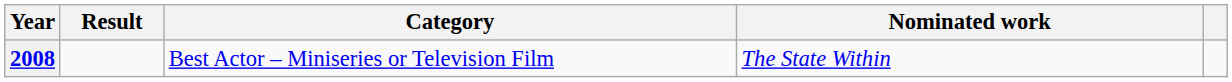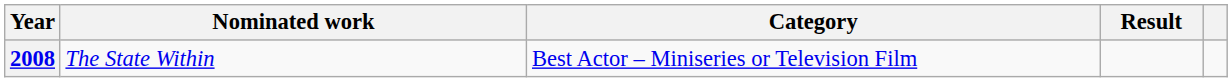columns swapped: Nominated work <-> Result
